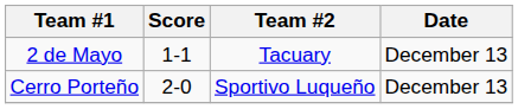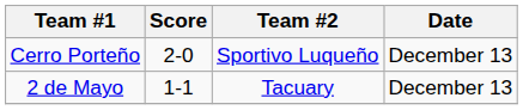rows swapped: 2 de Mayo <-> Cerro Porteño
